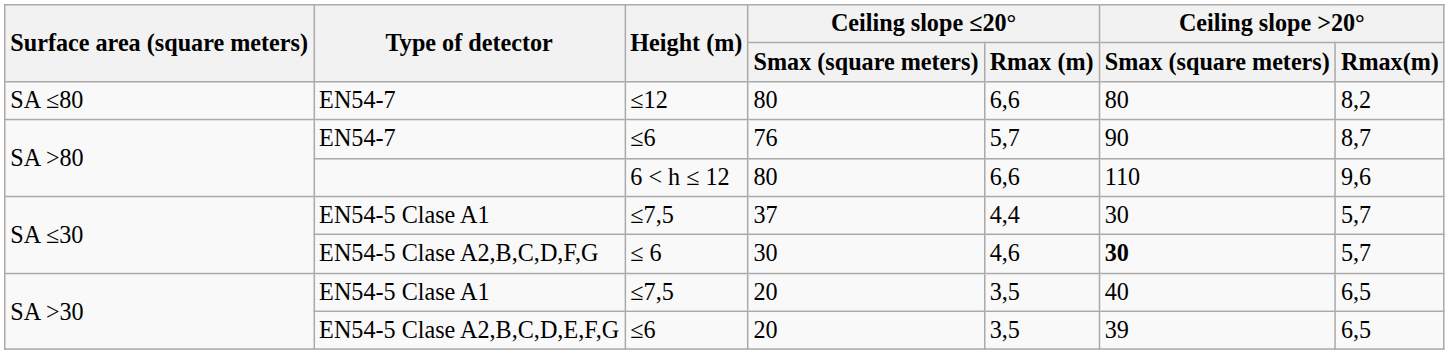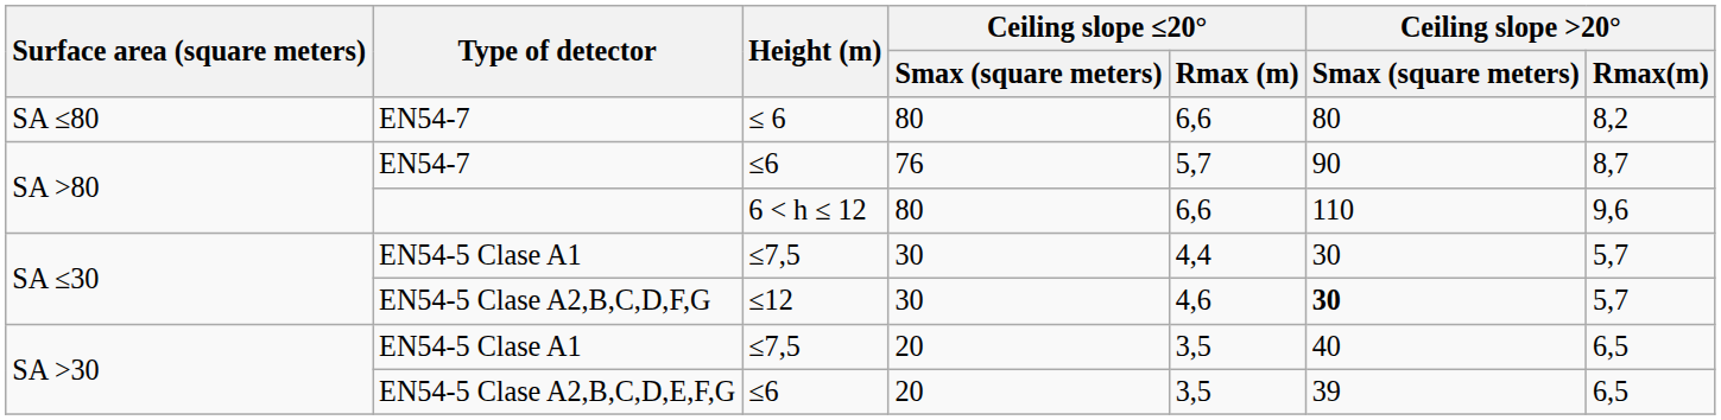SA ≤80 / EN54-7 | Height (m): ≤12 -> ≤ 6
SA ≤30 / EN54-5 Clase A1 | Ceiling slope ≤20° / Smax (square meters): 37 -> 30
EN54-5 Clase A2,B,C,D,F,G | Height (m): ≤ 6 -> ≤12
